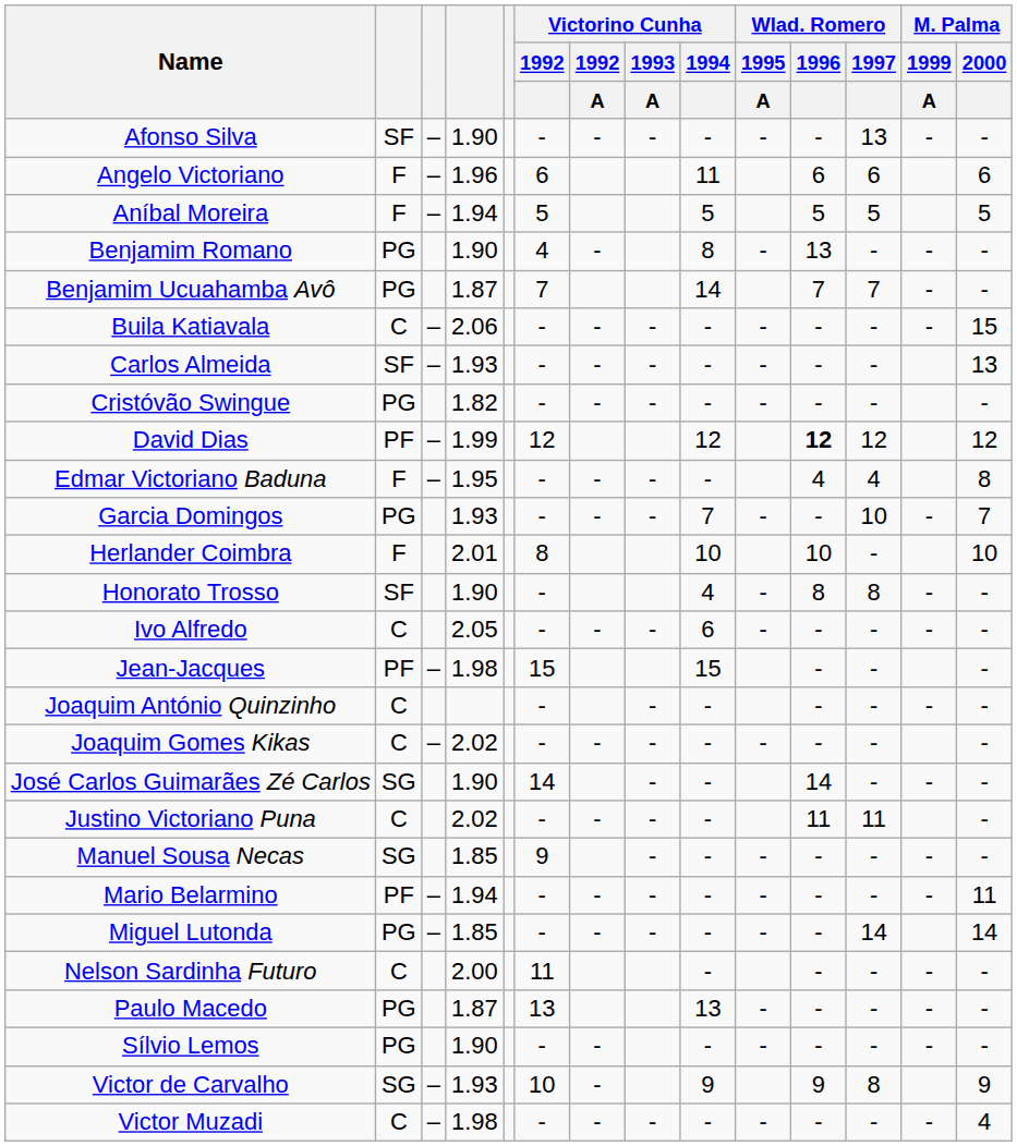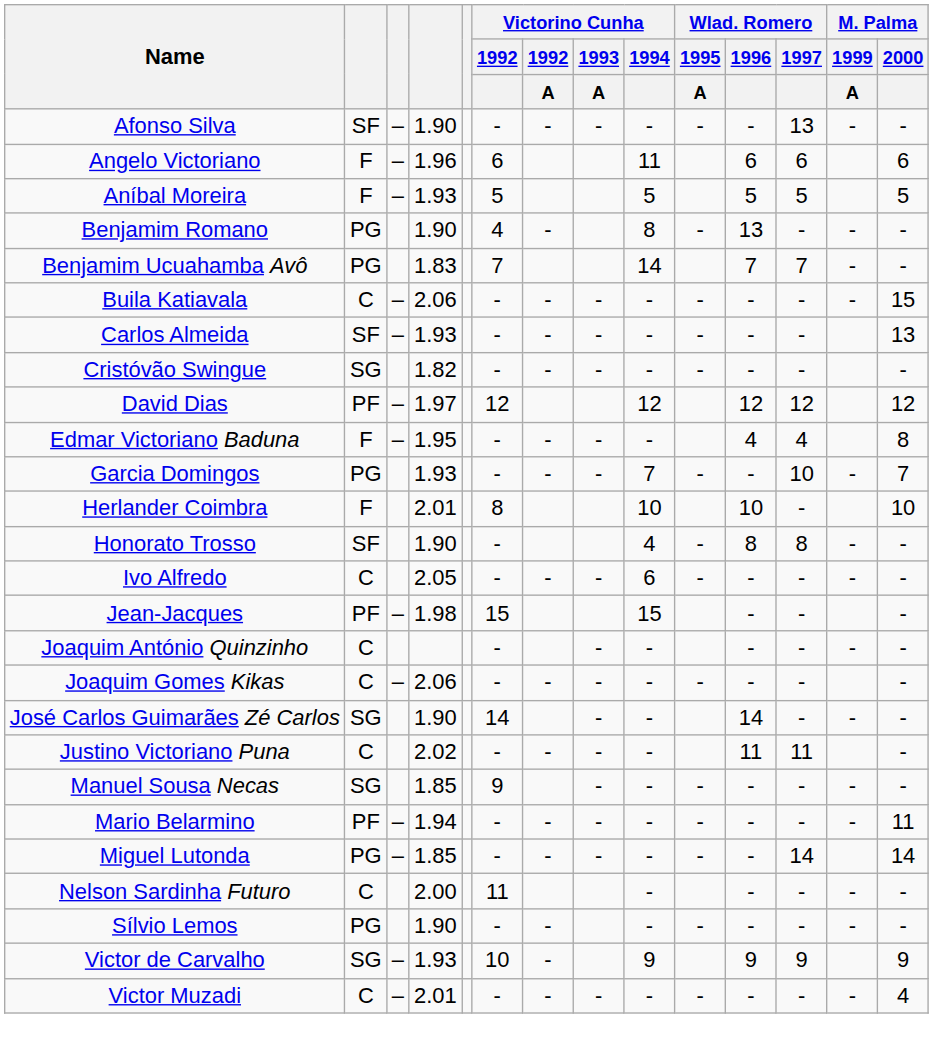Aníbal Moreira | column 4: 1.94 -> 1.93
Benjamim Ucuahamba Avô | column 4: 1.87 -> 1.83
Cristóvão Swingue | column 2: PG -> SG
David Dias | column 4: 1.99 -> 1.97
David Dias | Wlad. Romero / 1996: bold -> normal
Joaquim Gomes Kikas | column 4: 2.02 -> 2.06
- row: Paulo Macedo | PG | 1.87 | 13 | 13 | - | - | - | - | -
Victor de Carvalho | Wlad. Romero / 1997: 8 -> 9
Victor Muzadi | column 4: 1.98 -> 2.01
